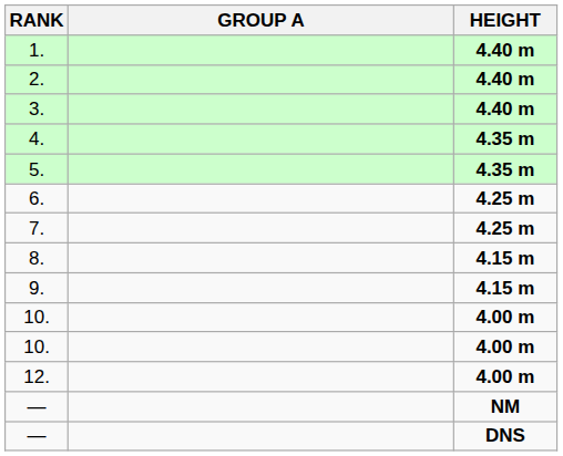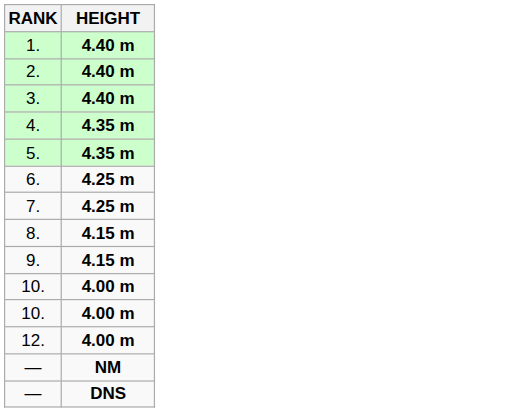- column: GROUP A
